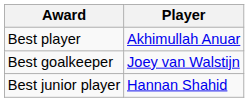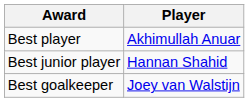rows swapped: Best goalkeeper <-> Best junior player
